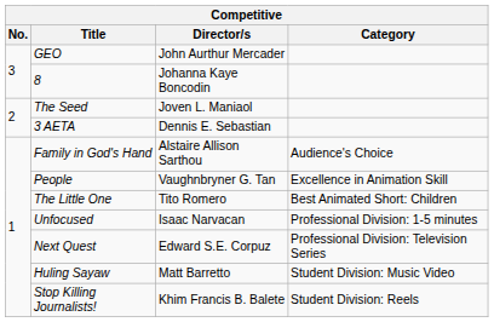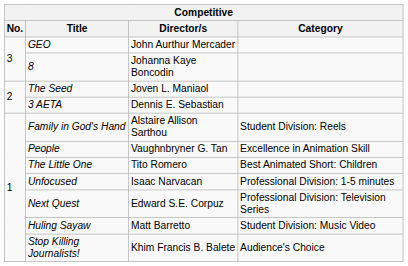Family in God's Hand | Category: Audience's Choice -> Student Division: Reels
Stop Killing Journalists! | Category: Student Division: Reels -> Audience's Choice
